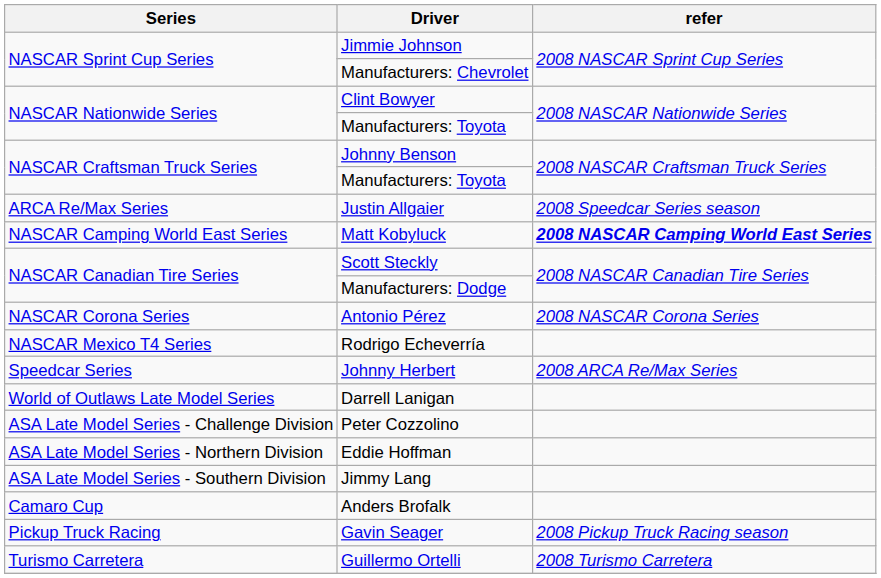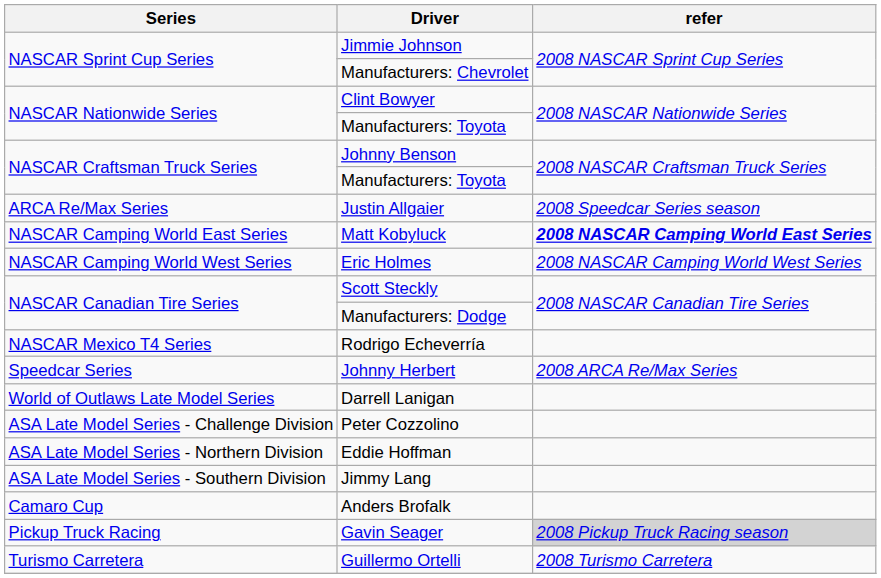+ row: NASCAR Camping World West Series | Eric Holmes | 2008 NASCAR Camping World West Series
- row: NASCAR Corona Series | Antonio Pérez | 2008 NASCAR Corona Series
Gavin Seager | refer: no background -> lightgrey background
